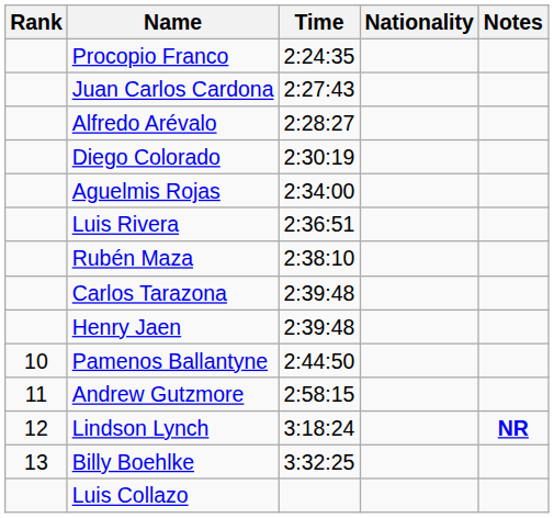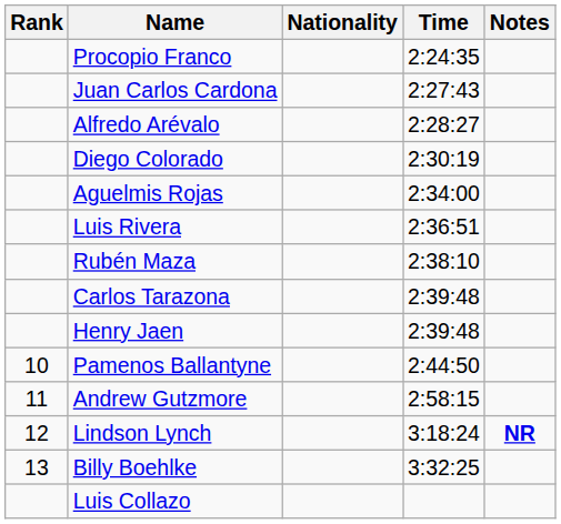columns swapped: Nationality <-> Time
